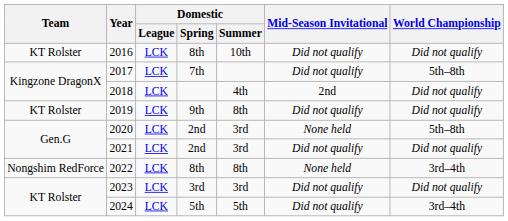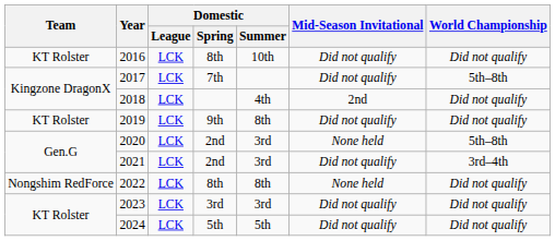2021 | World Championship: Did not qualify -> 3rd–4th
2022 | World Championship: 3rd–4th -> Did not qualify
2024 | World Championship: 3rd–4th -> Did not qualify
